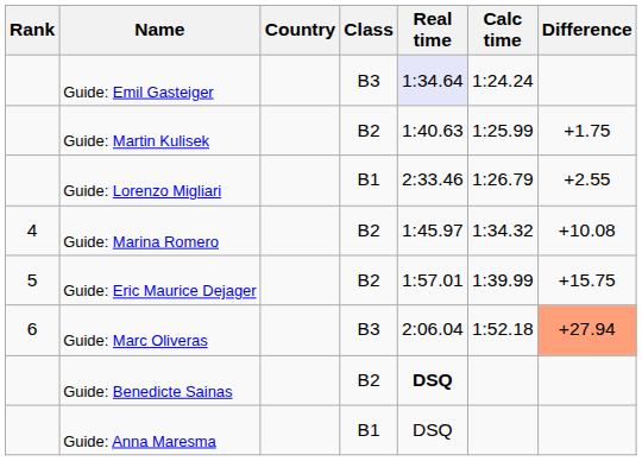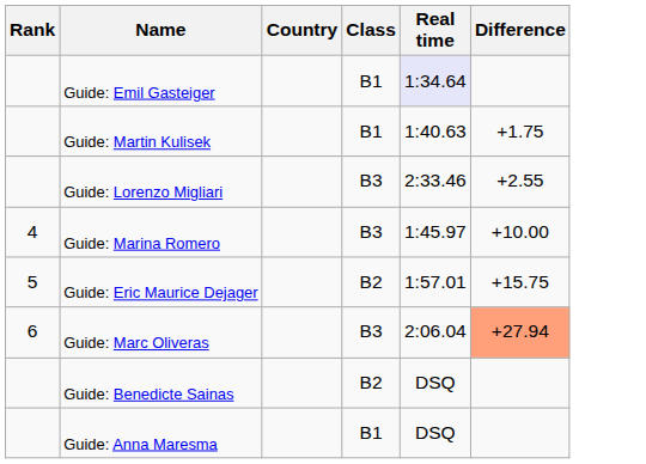- column: Calc time | 1:24.24 | 1:25.99 | 1:26.79 | 1:34.32 | 1:39.99 | 1:52.18
Guide: Emil Gasteiger | Class: B3 -> B1
Guide: Martin Kulisek | Class: B2 -> B1
Guide: Lorenzo Migliari | Class: B1 -> B3
Guide: Marina Romero | Class: B2 -> B3
Guide: Marina Romero | Difference: +10.08 -> +10.00
Guide: Benedicte Sainas | Real time: bold -> normal
